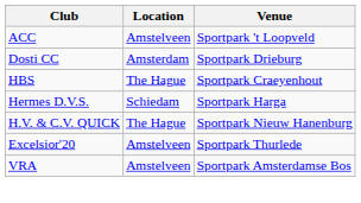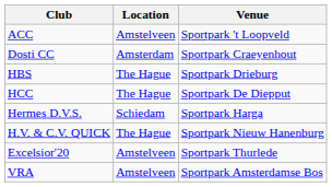Dosti CC | Venue: Sportpark Drieburg -> Sportpark Craeyenhout
HBS | Venue: Sportpark Craeyenhout -> Sportpark Drieburg
+ row: HCC | The Hague | Sportpark De Diepput
